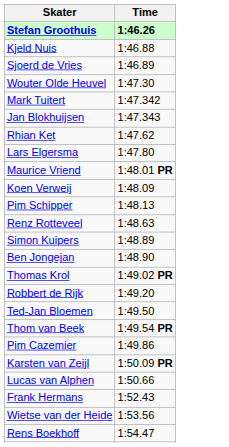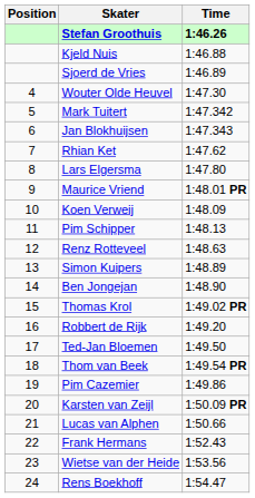+ column: Position | 4 | 5 | 6 | 7 | 8 | 9 | 10 | 11 | 12 | 13 | 14 | 15 | 16 | 17 | 18 | 19 | 20 | 21 | 22 | 23 | 24
